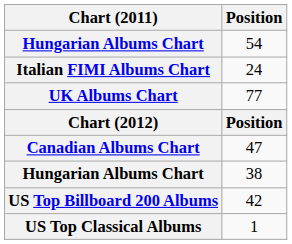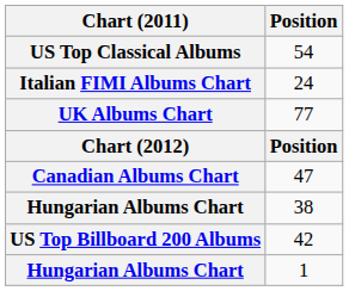54 | Chart (2011): Hungarian Albums Chart -> US Top Classical Albums
1 | Chart (2011): US Top Classical Albums -> Hungarian Albums Chart
